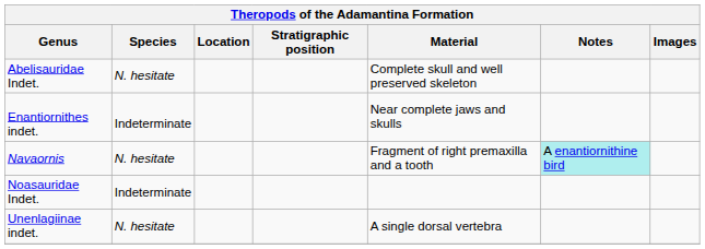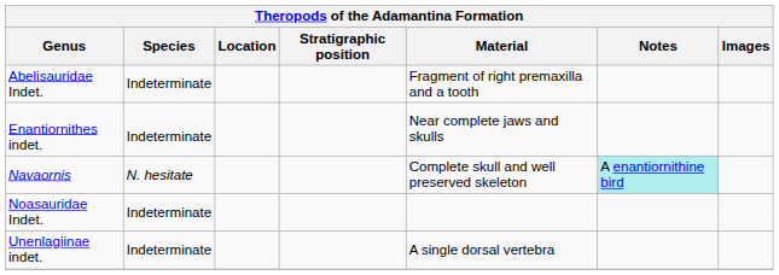Abelisauridae Indet. | Species: N. hesitate -> Indeterminate
Abelisauridae Indet. | Material: Complete skull and well preserved skeleton -> Fragment of right premaxilla and a tooth
Navaornis | Material: Fragment of right premaxilla and a tooth -> Complete skull and well preserved skeleton
Unenlagiinae indet. | Species: N. hesitate -> Indeterminate
